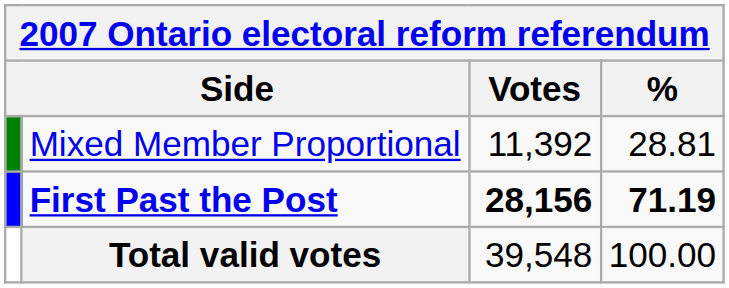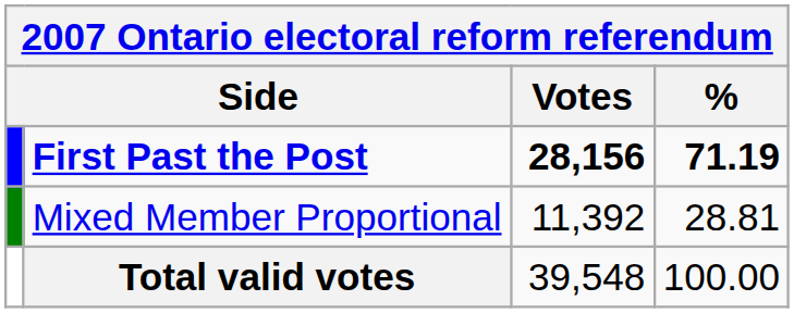rows swapped: First Past the Post <-> Mixed Member Proportional
